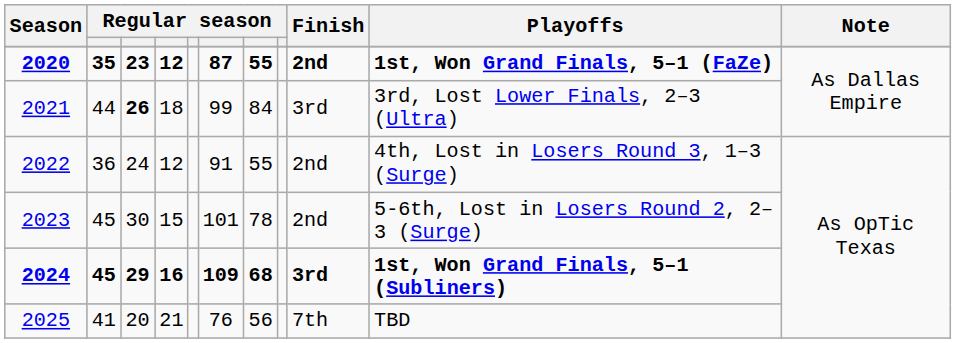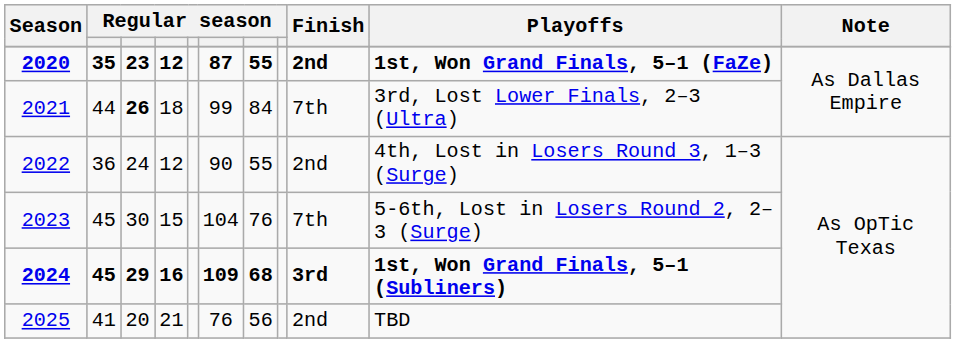2021 | Finish: 3rd -> 7th
2022 | column 6: 91 -> 90
2023 | column 6: 101 -> 104
2023 | column 7: 78 -> 76
2023 | Finish: 2nd -> 7th
2025 | Finish: 7th -> 2nd
